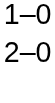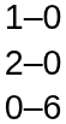+ row: 0–6
